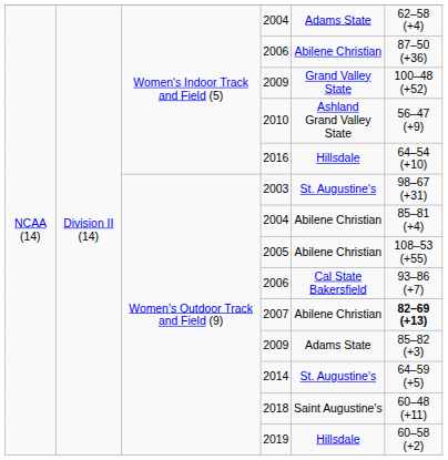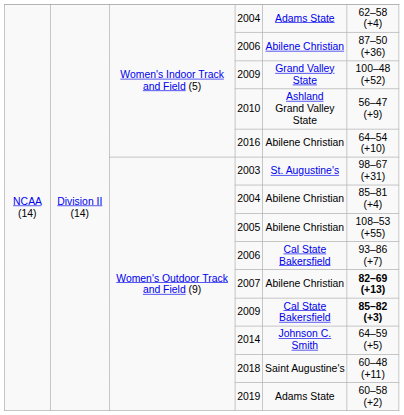2016 | column 5: Hillsdale -> Abilene Christian
Women's Outdoor Track and Field (9) / 2009 | column 5: Adams State -> Cal State Bakersfield
Women's Outdoor Track and Field (9) / 2009 | column 6: normal -> bold
2014 | column 5: St. Augustine's -> Johnson C. Smith
2019 | column 5: Hillsdale -> Adams State
